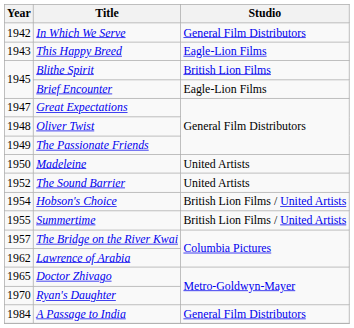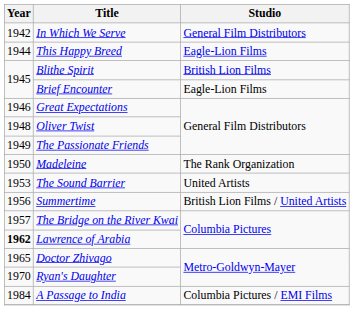This Happy Breed | Year: 1943 -> 1944
Great Expectations | Year: 1947 -> 1946
Madeleine | Studio: United Artists -> The Rank Organization
The Sound Barrier | Year: 1952 -> 1953
- row: 1954 | Hobson's Choice | British Lion Films / United Artists
Summertime | Year: 1955 -> 1956
Lawrence of Arabia | Year: normal -> bold
A Passage to India | Studio: General Film Distributors -> Columbia Pictures / EMI Films
